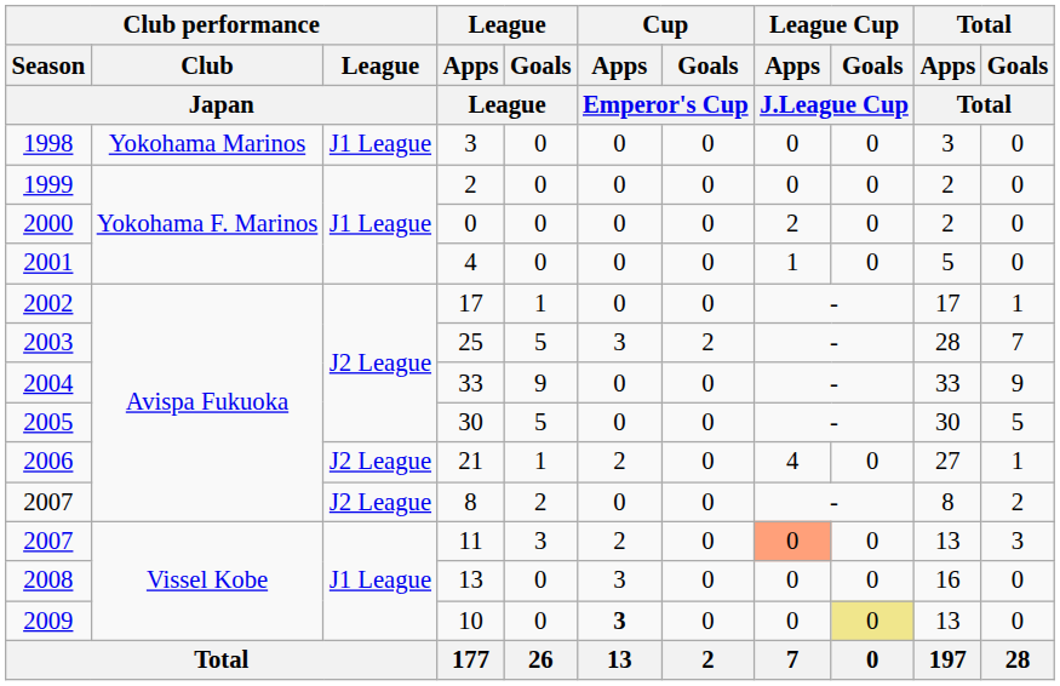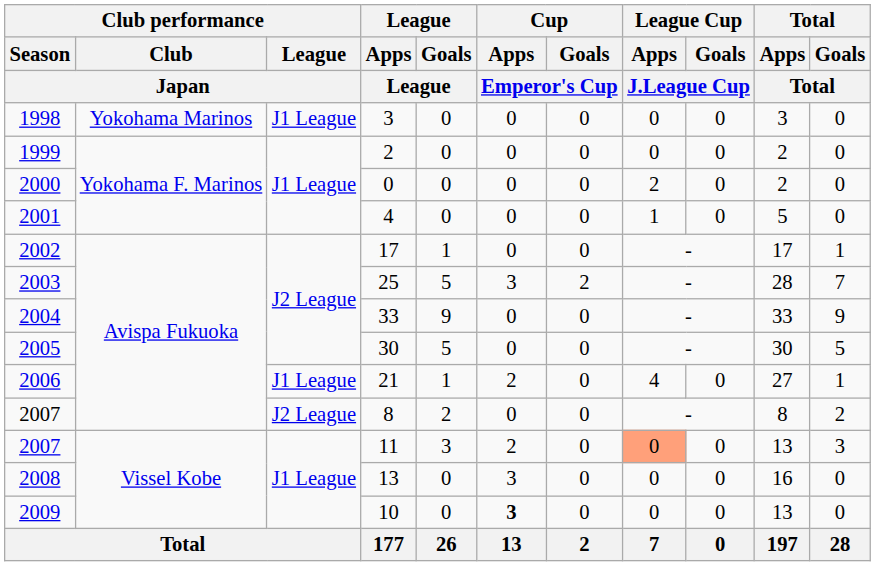21 | Club performance / League / Japan: J2 League -> J1 League
10 | League Cup / Goals / J.League Cup: khaki background -> no background
